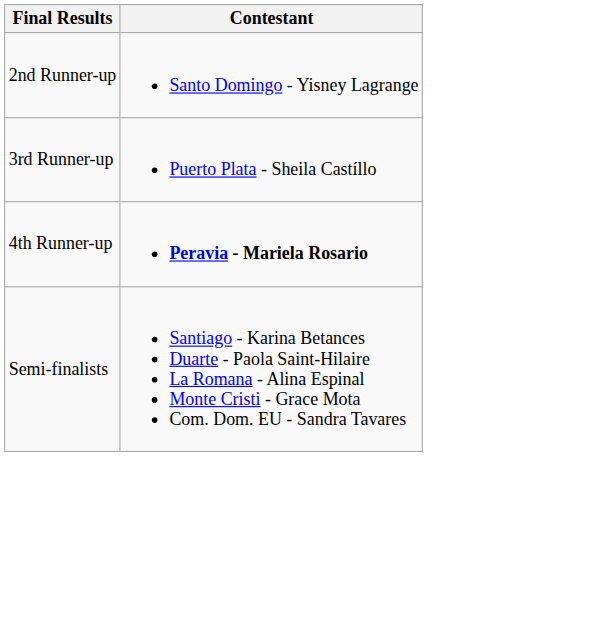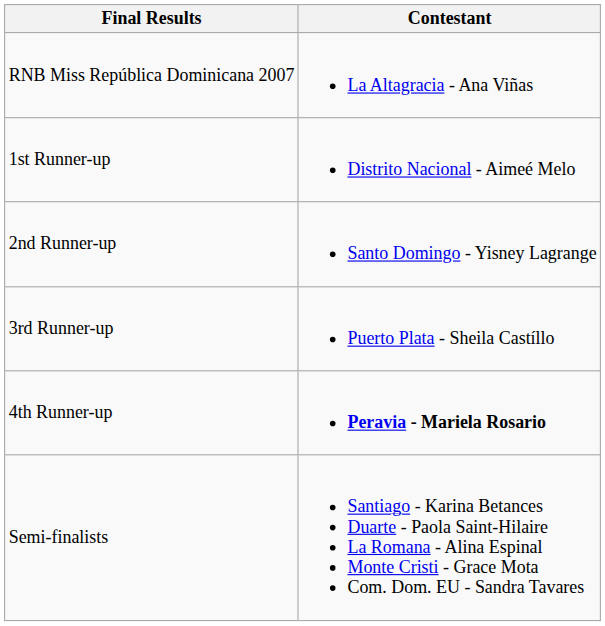+ row: RNB Miss República Dominicana 2007 | La Altagracia - Ana Viñas
+ row: 1st Runner-up | Distrito Nacional - Aimeé Melo
